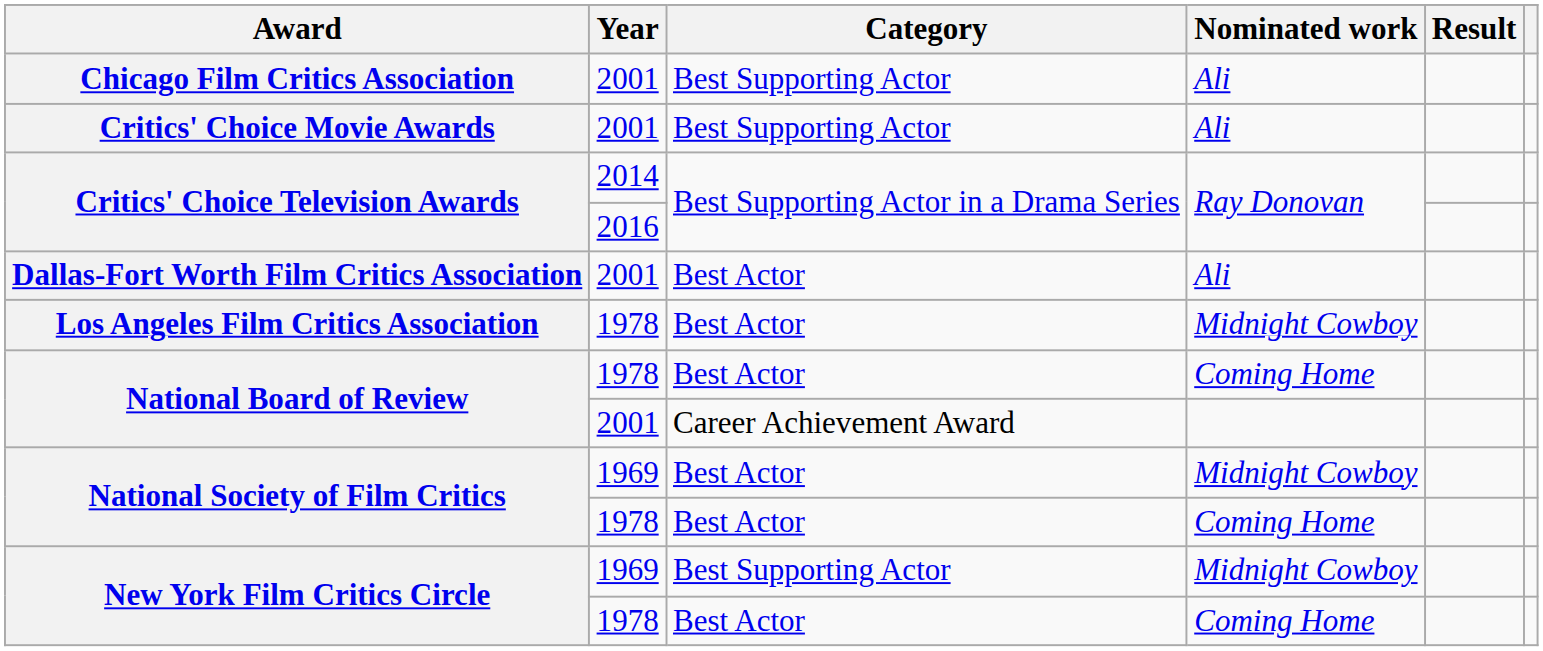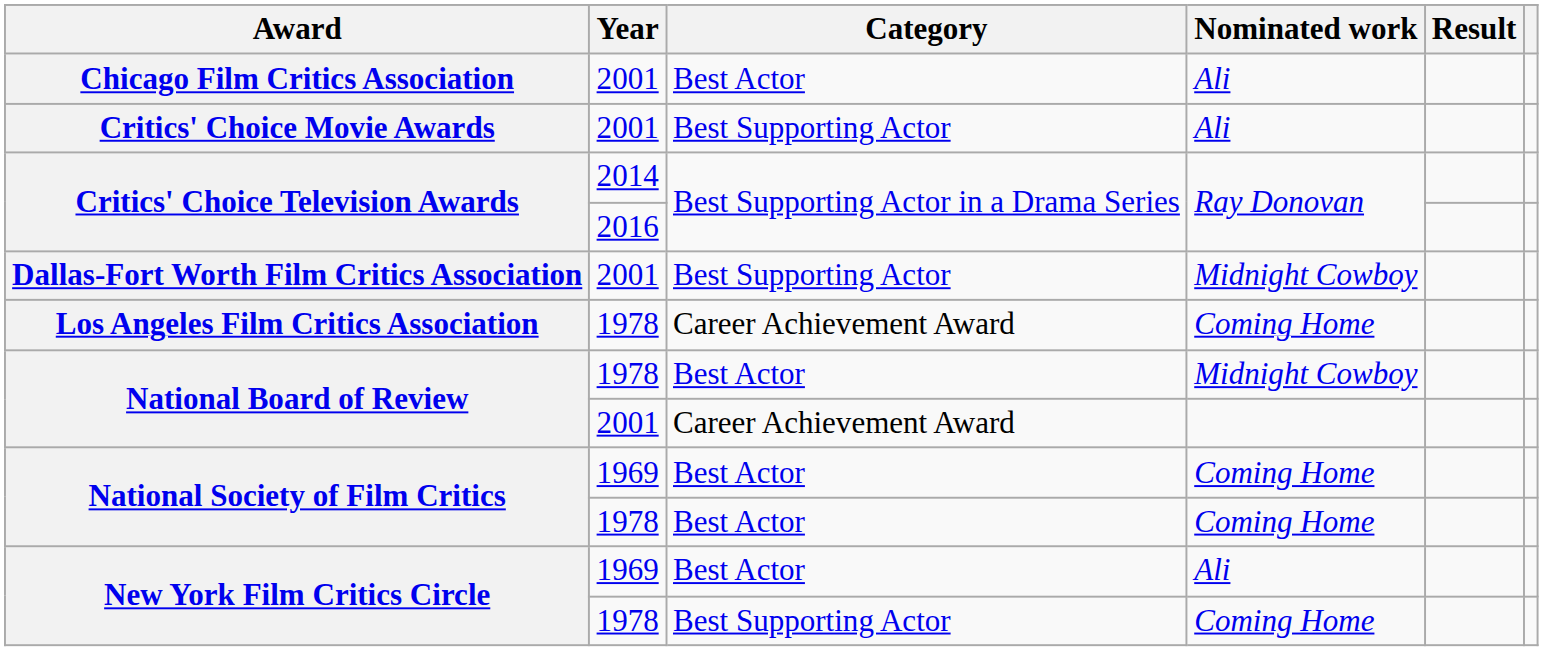Chicago Film Critics Association | Category: Best Supporting Actor -> Best Actor
Dallas-Fort Worth Film Critics Association | Category: Best Actor -> Best Supporting Actor
Dallas-Fort Worth Film Critics Association | Nominated work: Ali -> Midnight Cowboy
Los Angeles Film Critics Association | Category: Best Actor -> Career Achievement Award
Los Angeles Film Critics Association | Nominated work: Midnight Cowboy -> Coming Home
National Board of Review / 1978 | Nominated work: Coming Home -> Midnight Cowboy
National Society of Film Critics / 1969 | Nominated work: Midnight Cowboy -> Coming Home
New York Film Critics Circle / 1969 | Category: Best Supporting Actor -> Best Actor
New York Film Critics Circle / 1969 | Nominated work: Midnight Cowboy -> Ali
New York Film Critics Circle / 1978 | Category: Best Actor -> Best Supporting Actor
